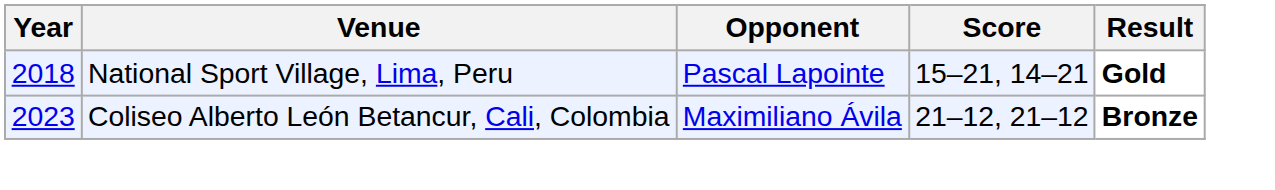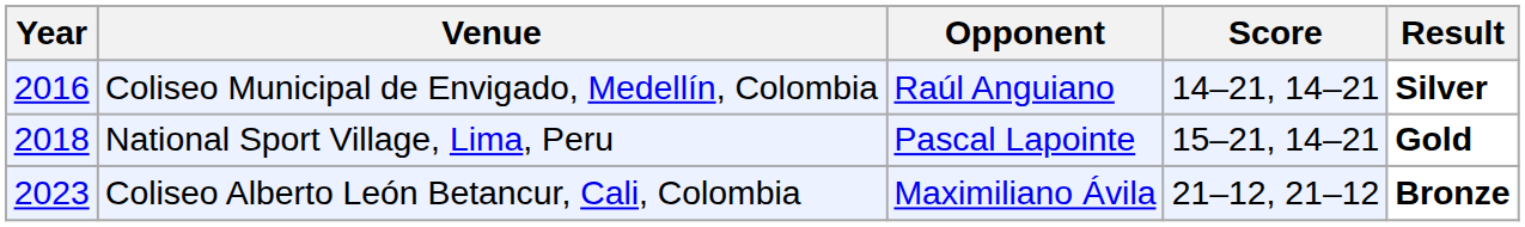+ row: 2016 | Coliseo Municipal de Envigado, Medellín, Colombia | Raúl Anguiano | 14–21, 14–21 | Silver
